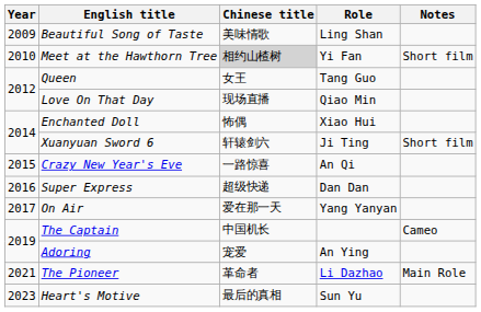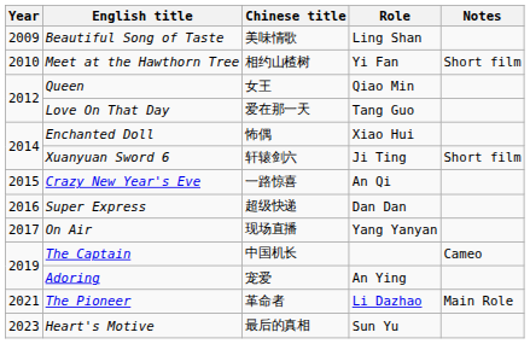Meet at the Hawthorn Tree | Chinese title: lightgrey background -> no background
Queen | Role: Tang Guo -> Qiao Min
Love On That Day | Chinese title: 现场直播 -> 爱在那一天
Love On That Day | Role: Qiao Min -> Tang Guo
On Air | Chinese title: 爱在那一天 -> 现场直播
